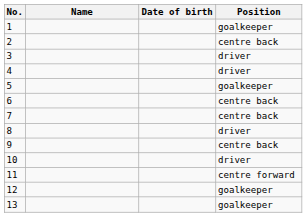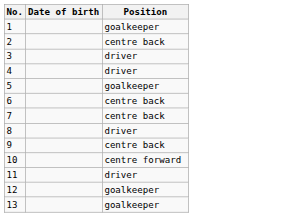- column: Name
10 | Position: driver -> centre forward
11 | Position: centre forward -> driver
